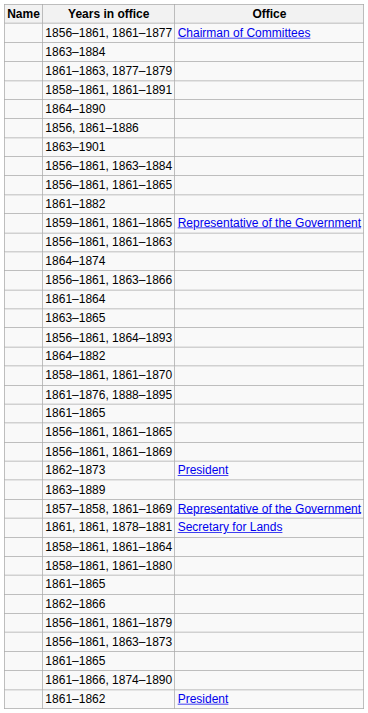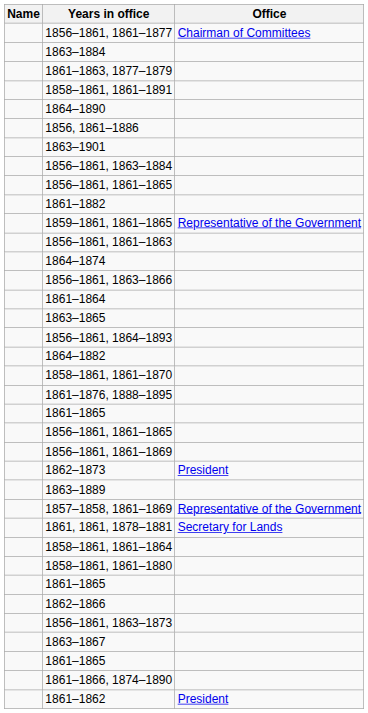- row: 1856–1861, 1861–1879
+ row: 1863–1867
